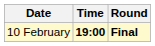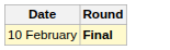- column: Time | 19:00
